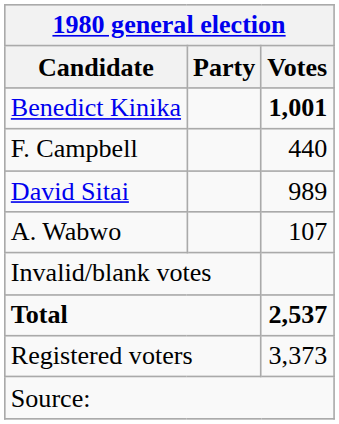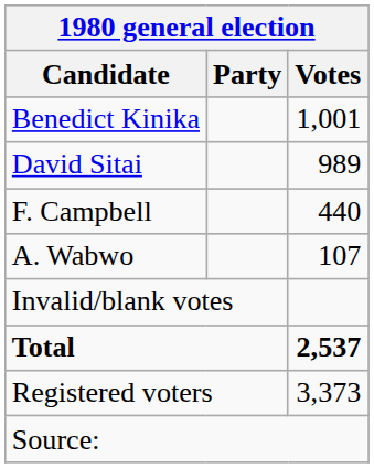Benedict Kinika | Votes: bold -> normal
rows swapped: David Sitai <-> F. Campbell
